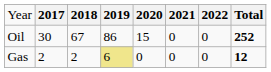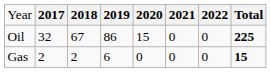Oil | column 2: 30 -> 32
Oil | column 8: 252 -> 225
Gas | column 4: khaki background -> no background
Gas | column 8: 12 -> 15
